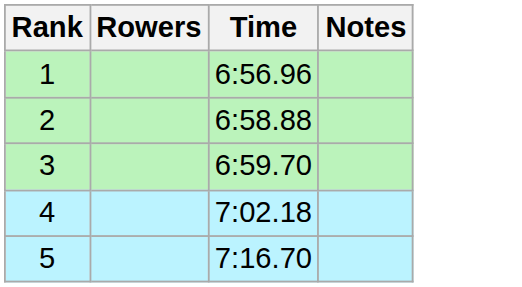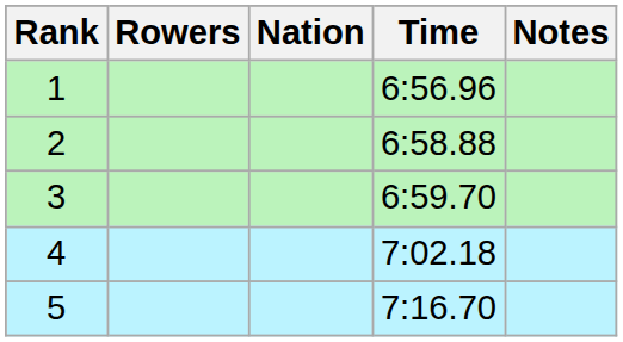+ column: Nation
